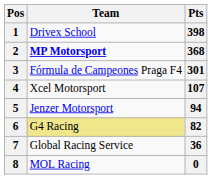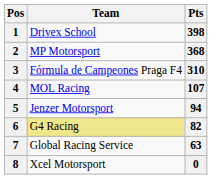2 | Team: bold -> normal
3 | Pts: 301 -> 310
4 | Team: Xcel Motorsport -> MOL Racing
7 | Pts: 36 -> 63
8 | Team: MOL Racing -> Xcel Motorsport
